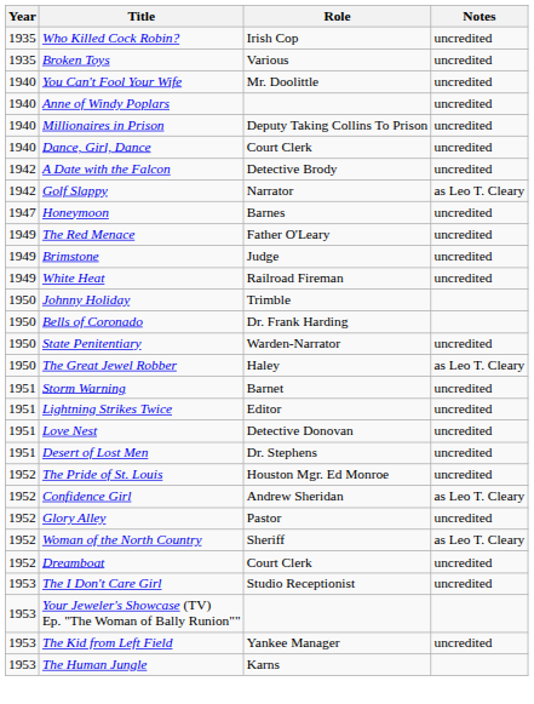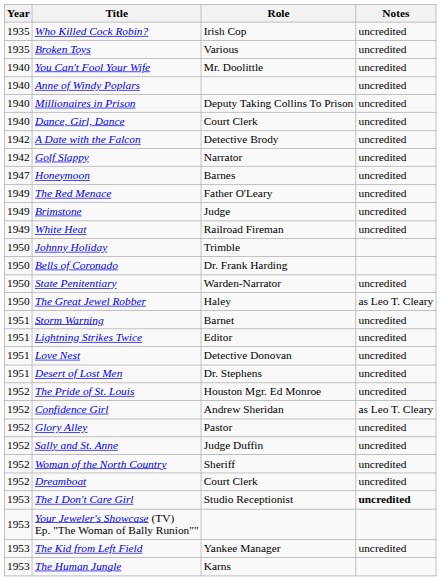Golf Slappy | Notes: as Leo T. Cleary -> uncredited
+ row: 1952 | Sally and St. Anne | Judge Duffin | uncredited
Woman of the North Country | Notes: as Leo T. Cleary -> uncredited
The I Don't Care Girl | Notes: normal -> bold
